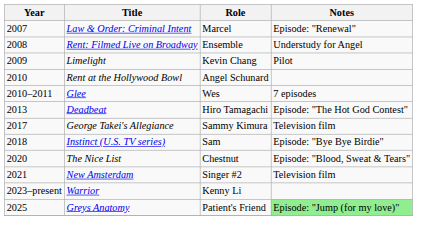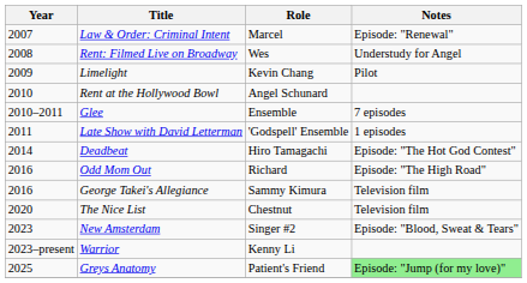Rent: Filmed Live on Broadway | Role: Ensemble -> Wes
Glee | Role: Wes -> Ensemble
+ row: 2011 | Late Show with David Letterman | 'Godspell' Ensemble | 1 episodes
Deadbeat | Year: 2013 -> 2014
+ row: 2016 | Odd Mom Out | Richard | Episode: "The High Road"
George Takei's Allegiance | Year: 2017 -> 2016
- row: 2018 | Instinct (U.S. TV series) | Sam | Episode: "Bye Bye Birdie"
The Nice List | Notes: Episode: "Blood, Sweat & Tears" -> Television film
New Amsterdam | Year: 2021 -> 2023
New Amsterdam | Notes: Television film -> Episode: "Blood, Sweat & Tears"
